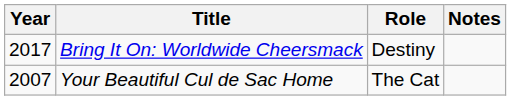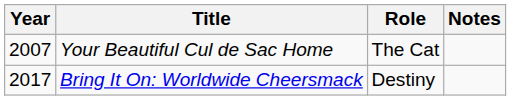rows swapped: Your Beautiful Cul de Sac Home <-> Bring It On: Worldwide Cheersmack
